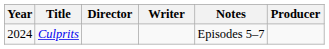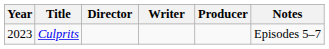columns swapped: Producer <-> Notes
Culprits | Year: 2024 -> 2023
